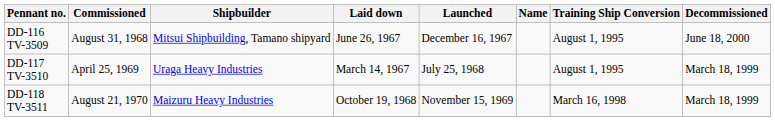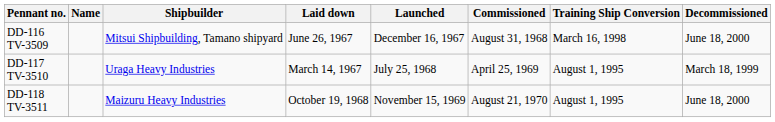columns swapped: Name <-> Commissioned
DD-116 TV-3509 | Training Ship Conversion: August 1, 1995 -> March 16, 1998
DD-118 TV-3511 | Training Ship Conversion: March 16, 1998 -> August 1, 1995
DD-118 TV-3511 | Decommissioned: March 18, 1999 -> June 18, 2000
